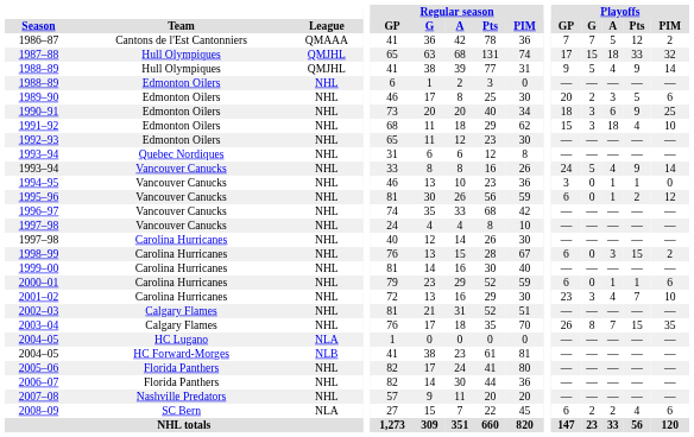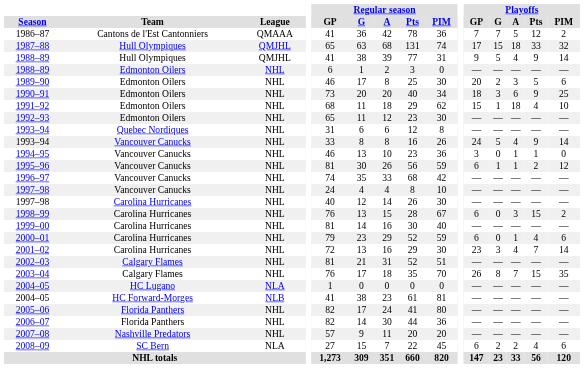1991–92 | Playoffs / G: 3 -> 1
1995–96 | Playoffs / G: 0 -> 1
2000–01 | Playoffs / Pts: 1 -> 4
2001–02 | Playoffs / PIM: 10 -> 14
